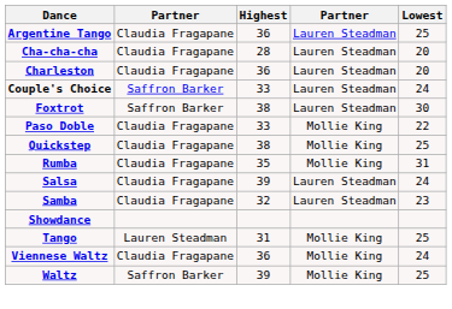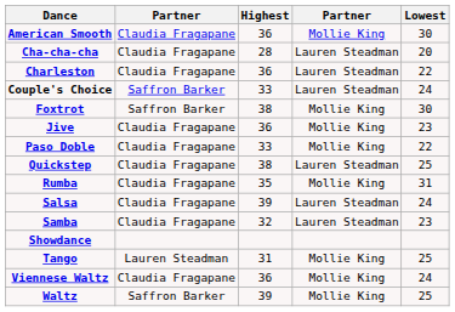+ row: American Smooth | Claudia Fragapane | 36 | Mollie King | 30
- row: Argentine Tango | Claudia Fragapane | 36 | Lauren Steadman | 25
Charleston | Lowest: 20 -> 22
Foxtrot | column 4: Lauren Steadman -> Mollie King
+ row: Jive | Claudia Fragapane | 36 | Mollie King | 23
Quickstep | column 4: Mollie King -> Lauren Steadman
